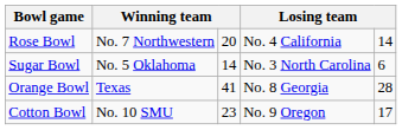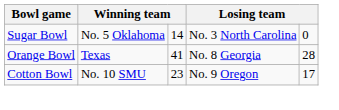- row: Rose Bowl | No. 7 Northwestern | 20 | No. 4 California | 14
Sugar Bowl | column 5: 6 -> 0
